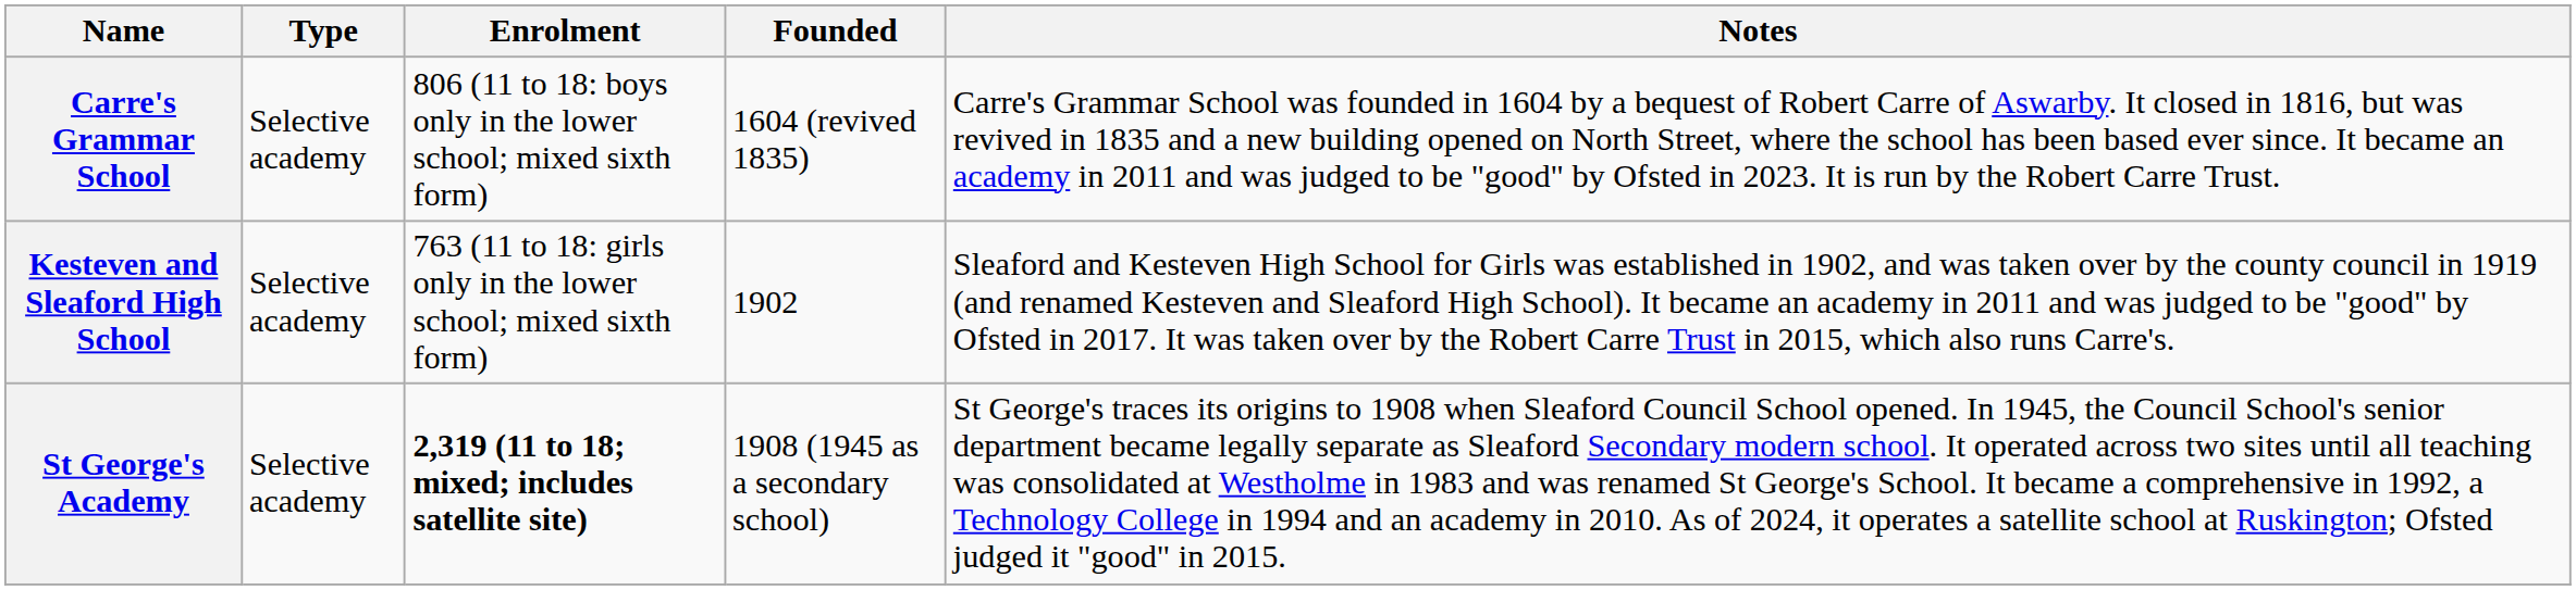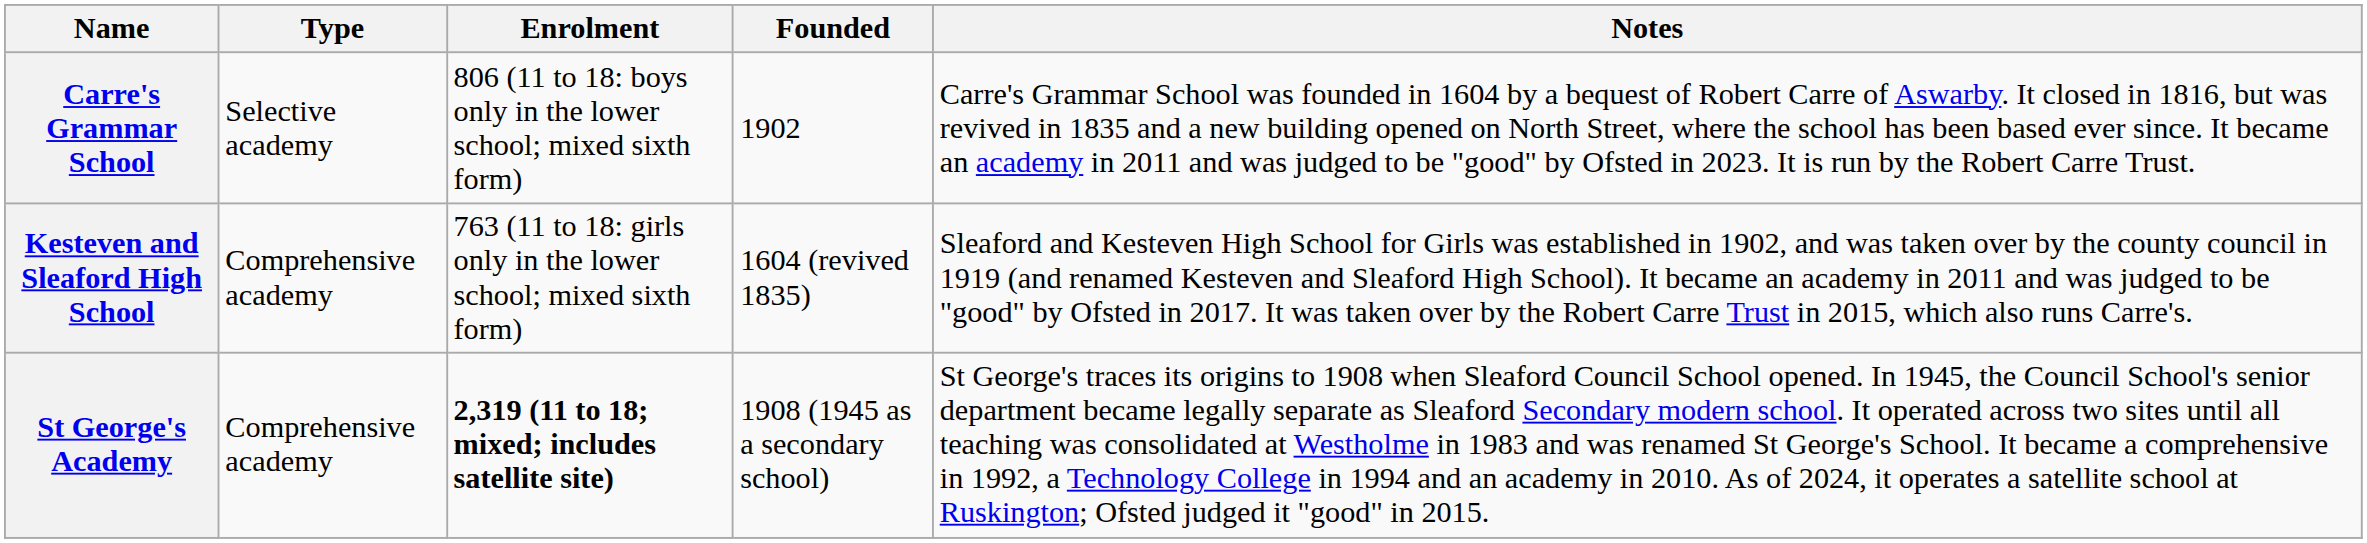Carre's Grammar School | Founded: 1604 (revived 1835) -> 1902
Kesteven and Sleaford High School | Type: Selective academy -> Comprehensive academy
Kesteven and Sleaford High School | Founded: 1902 -> 1604 (revived 1835)
St George's Academy | Type: Selective academy -> Comprehensive academy
